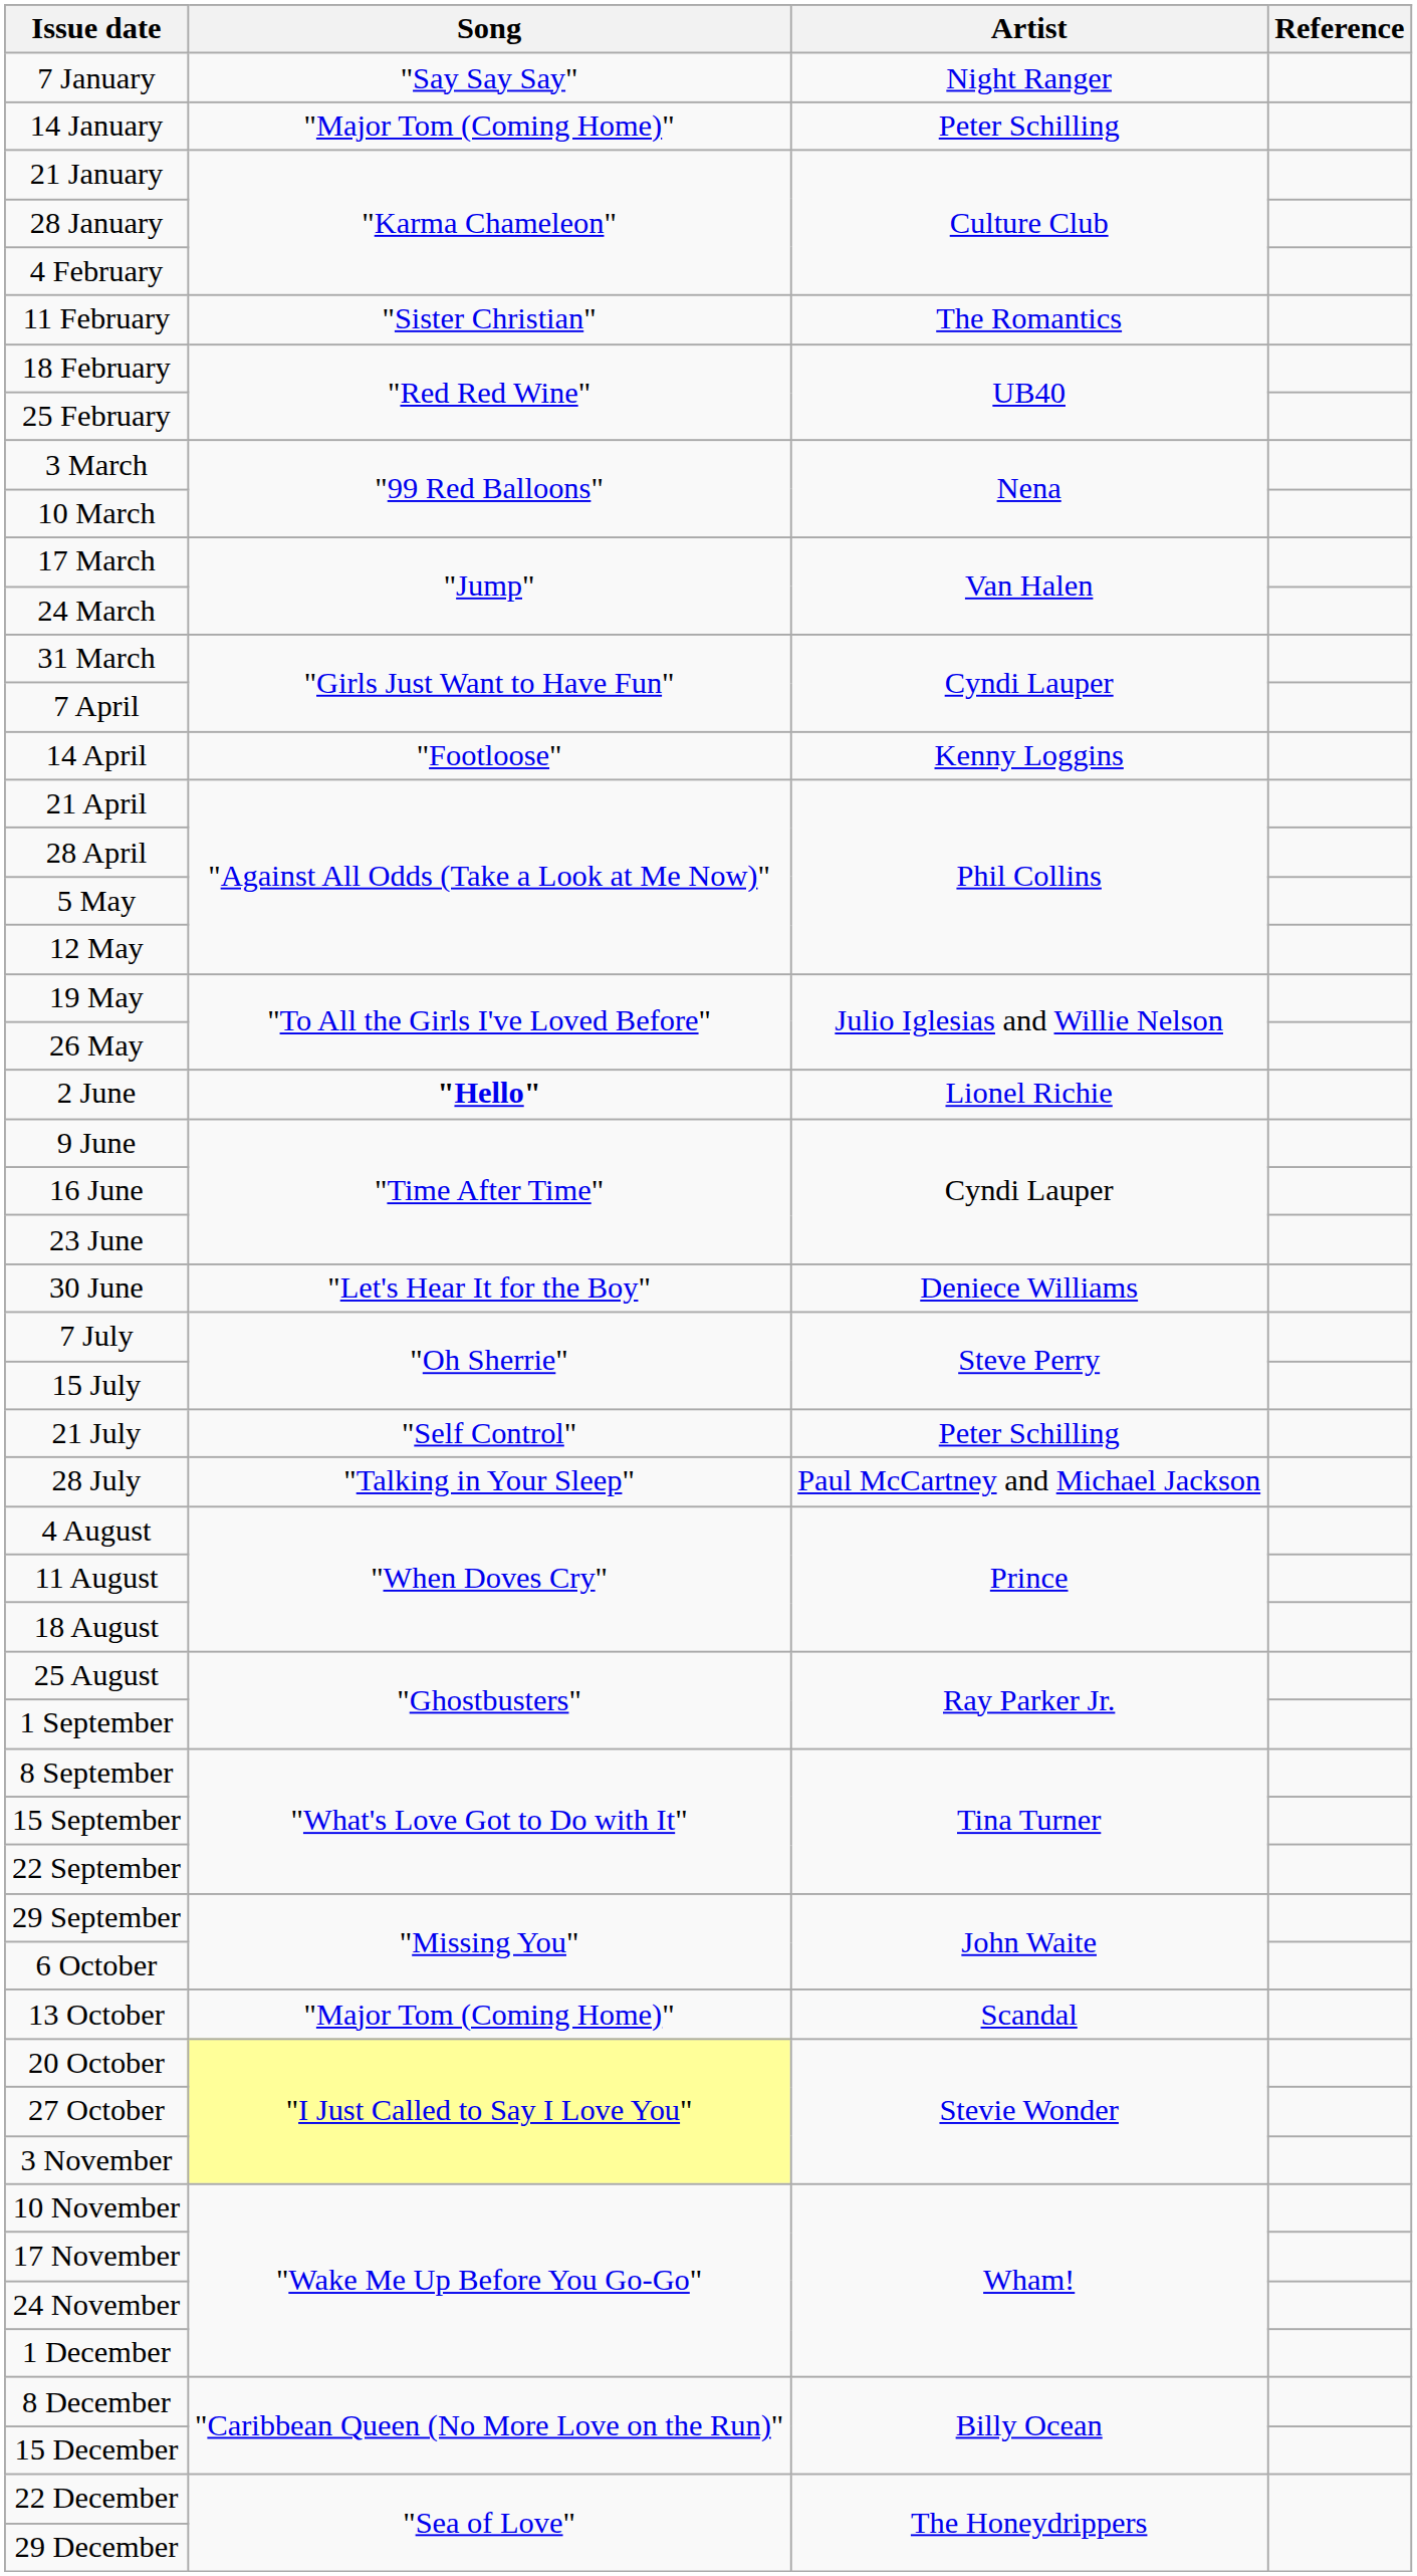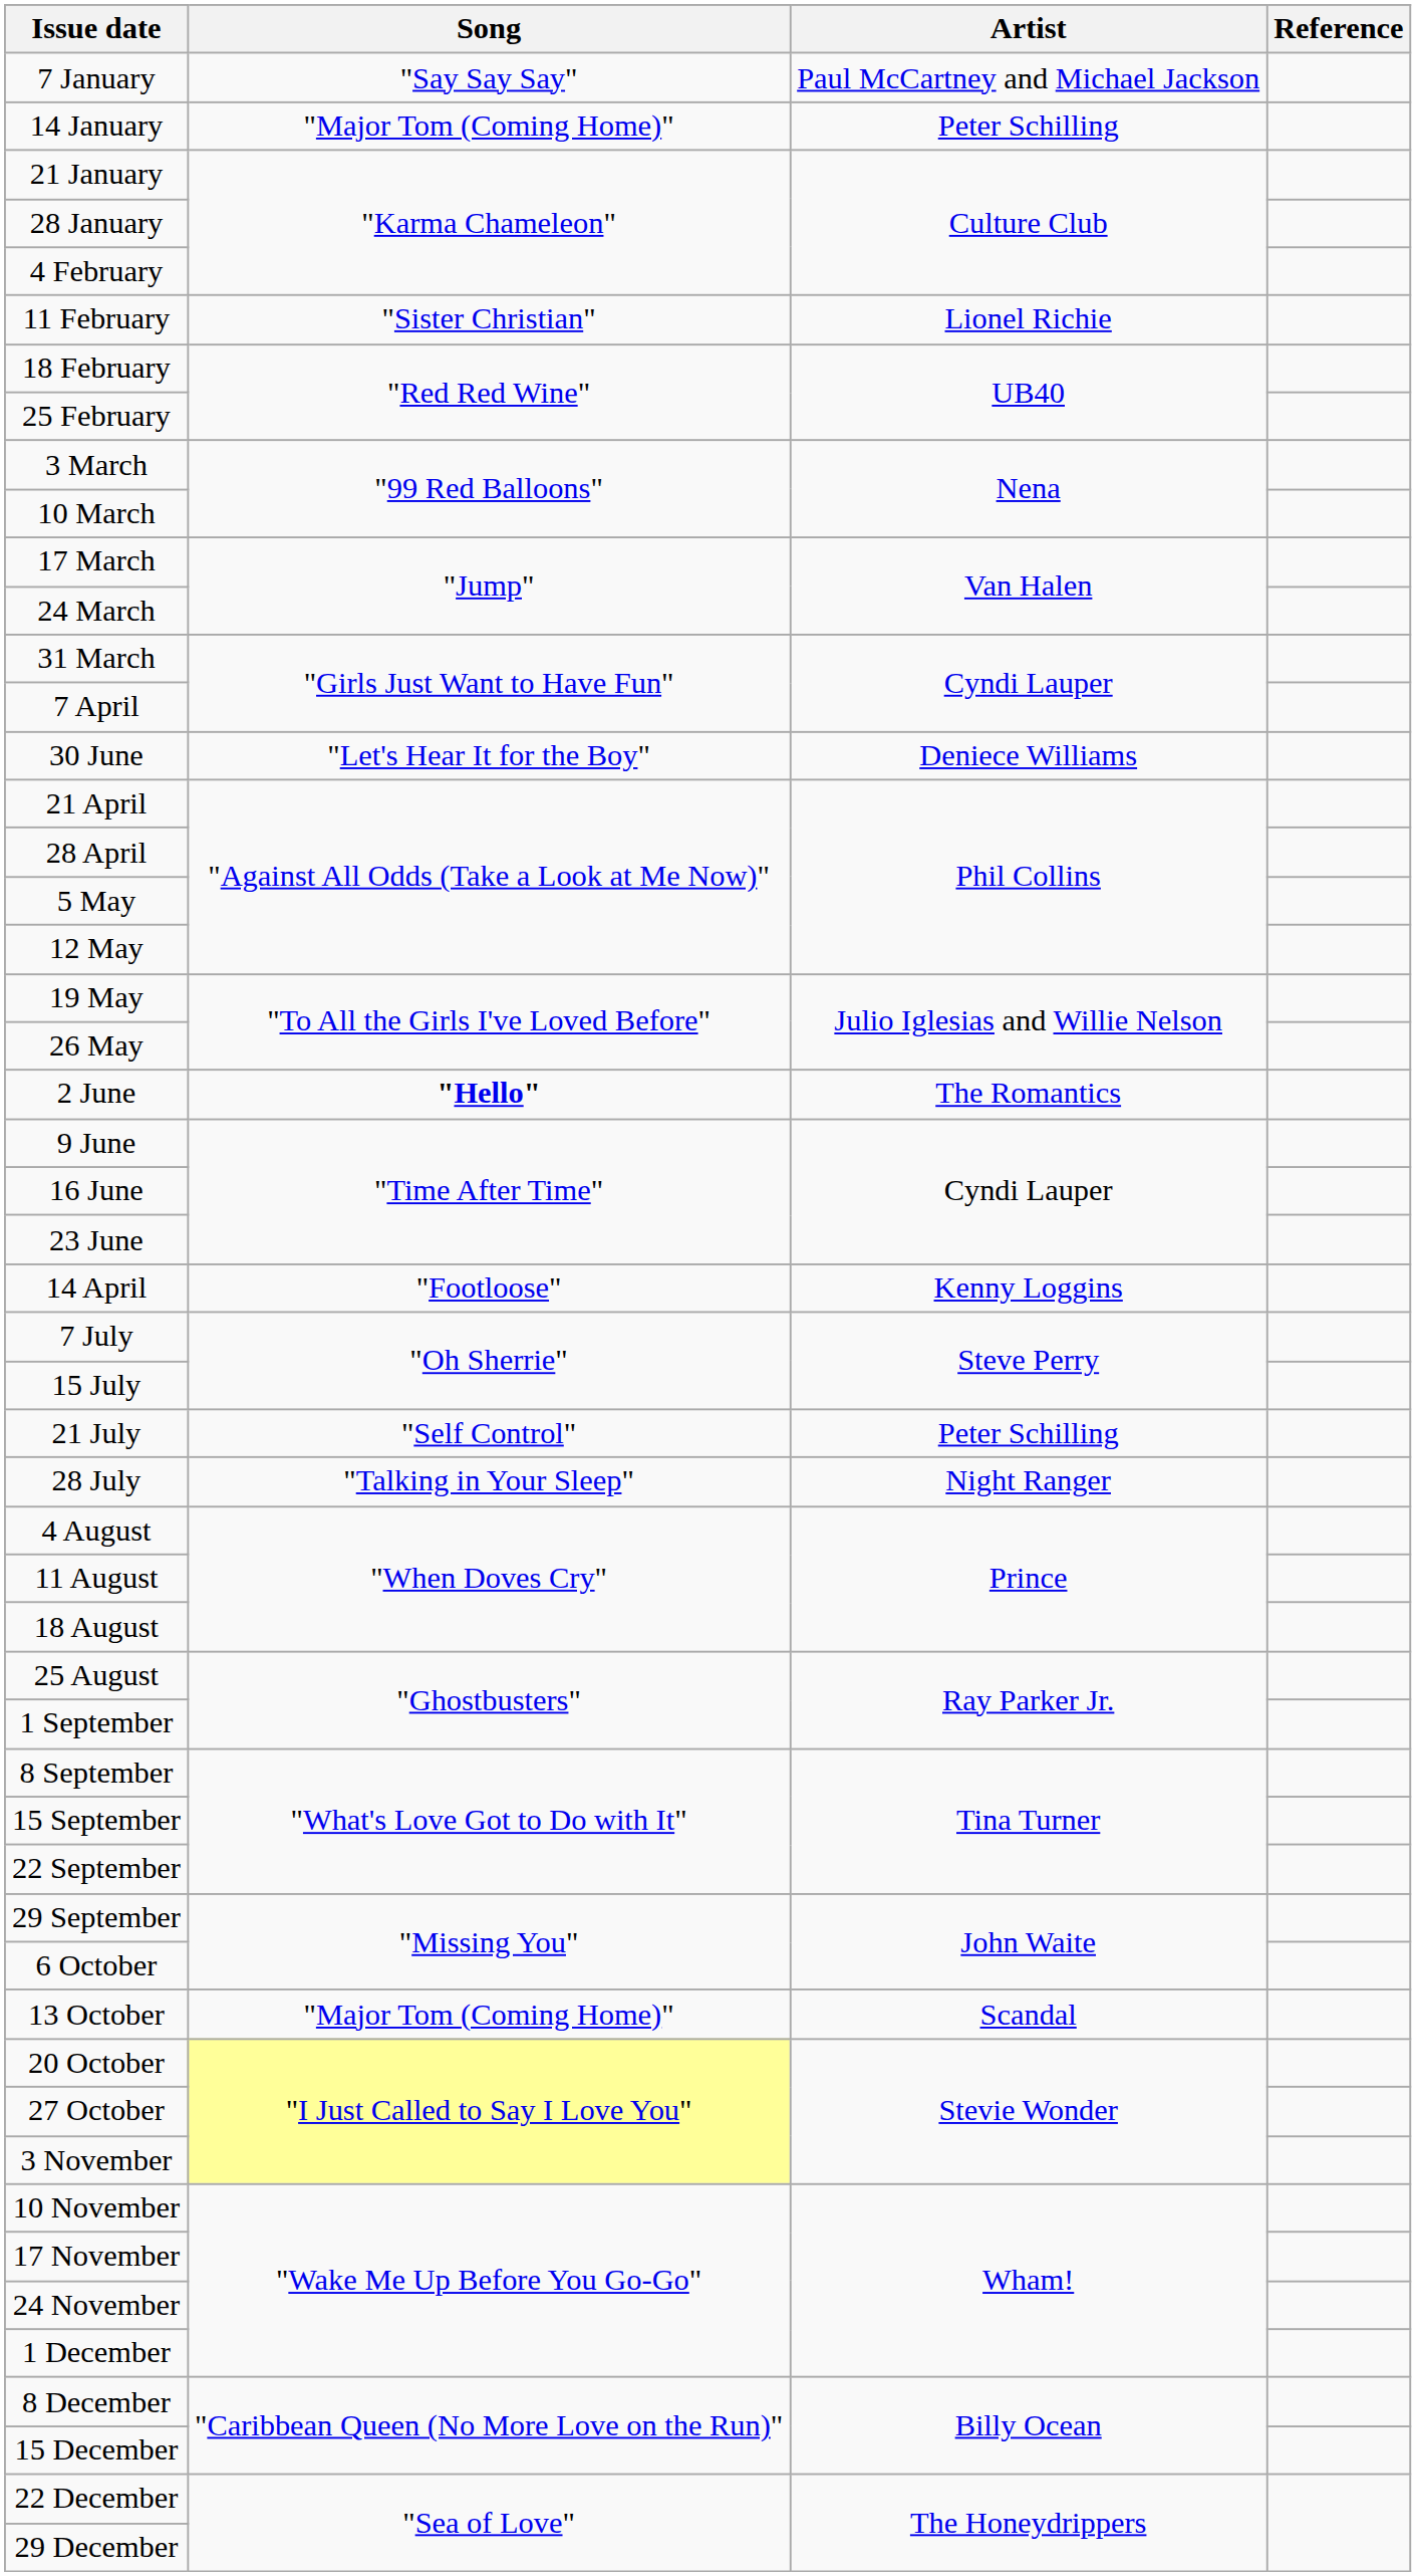7 January | Artist: Night Ranger -> Paul McCartney and Michael Jackson
11 February | Artist: The Romantics -> Lionel Richie
rows swapped: 14 April <-> 30 June
2 June | Artist: Lionel Richie -> The Romantics
28 July | Artist: Paul McCartney and Michael Jackson -> Night Ranger
